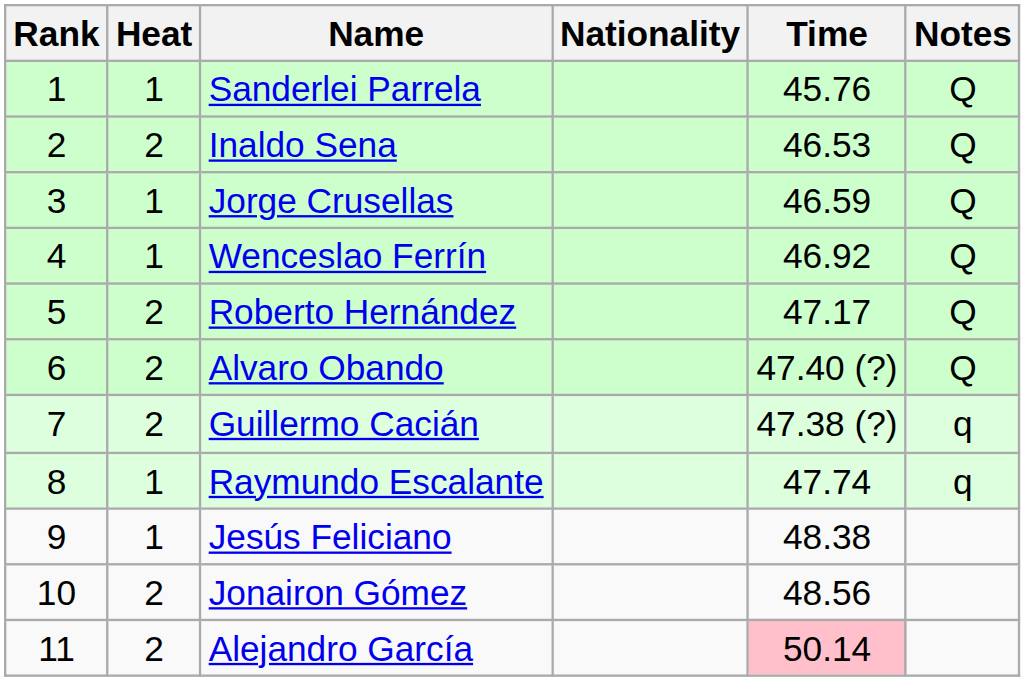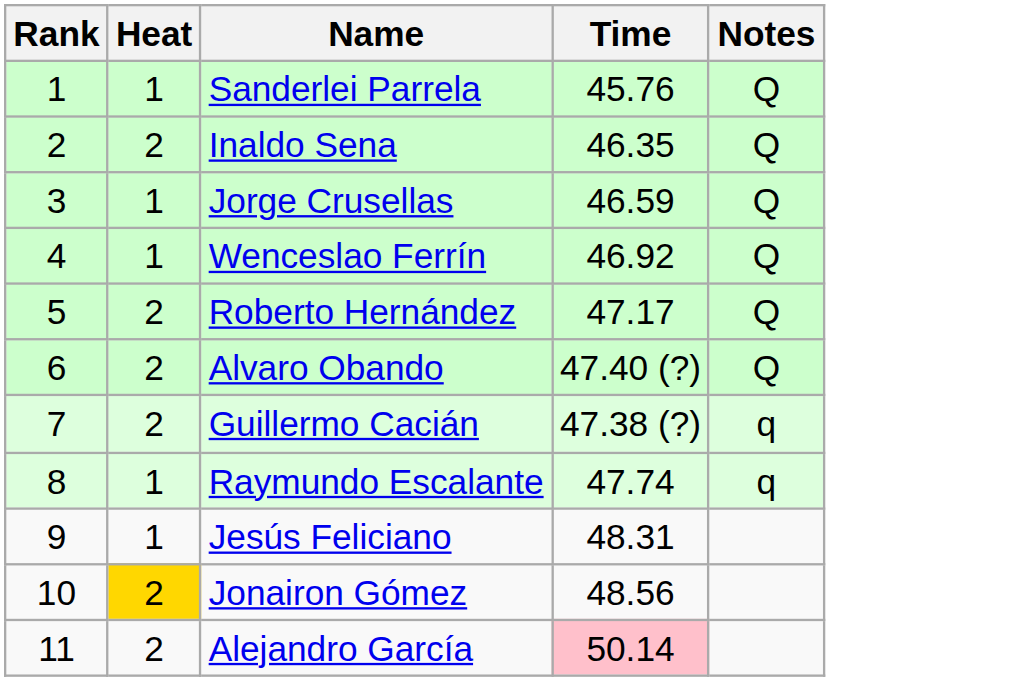- column: Nationality
Inaldo Sena | Time: 46.53 -> 46.35
Jesús Feliciano | Time: 48.38 -> 48.31
Jonairon Gómez | Heat: no background -> gold background
